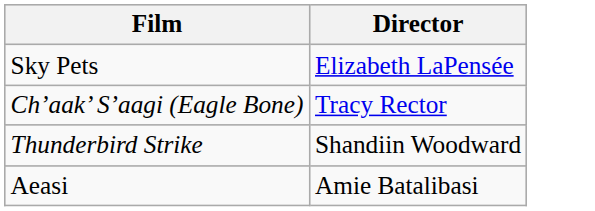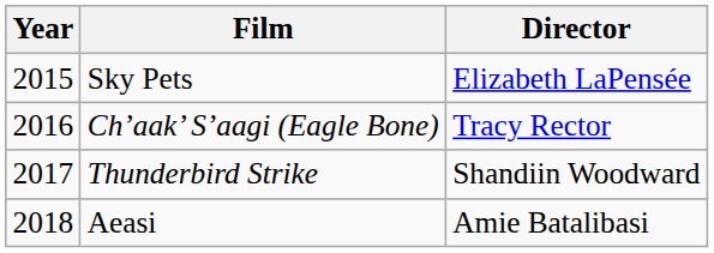+ column: Year | 2015 | 2016 | 2017 | 2018
